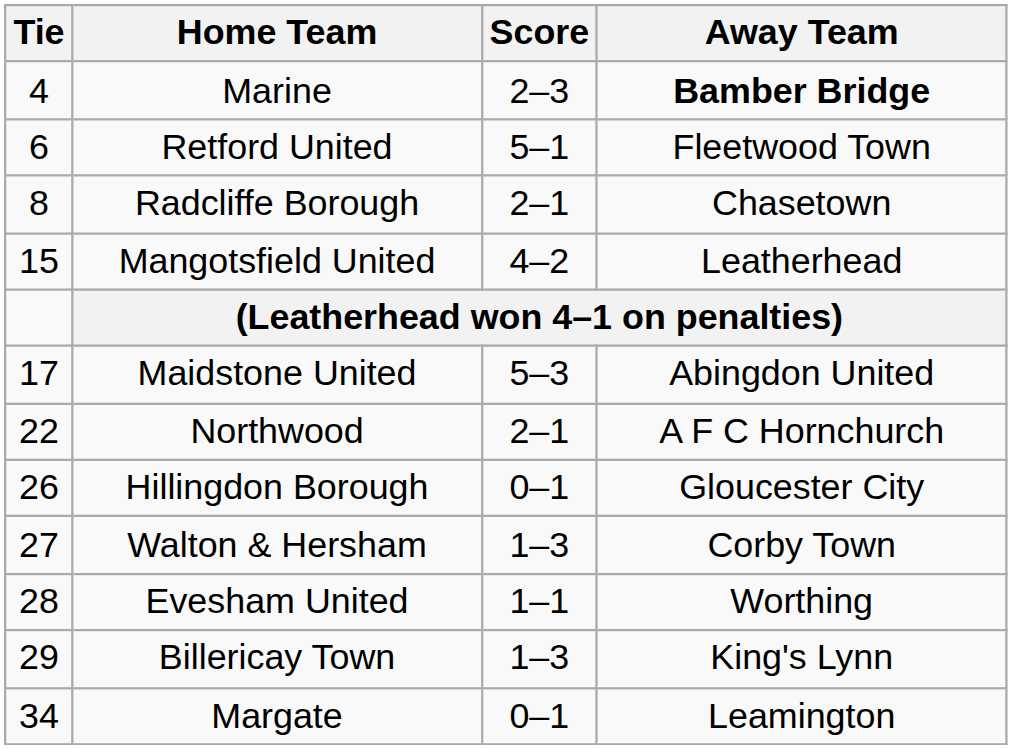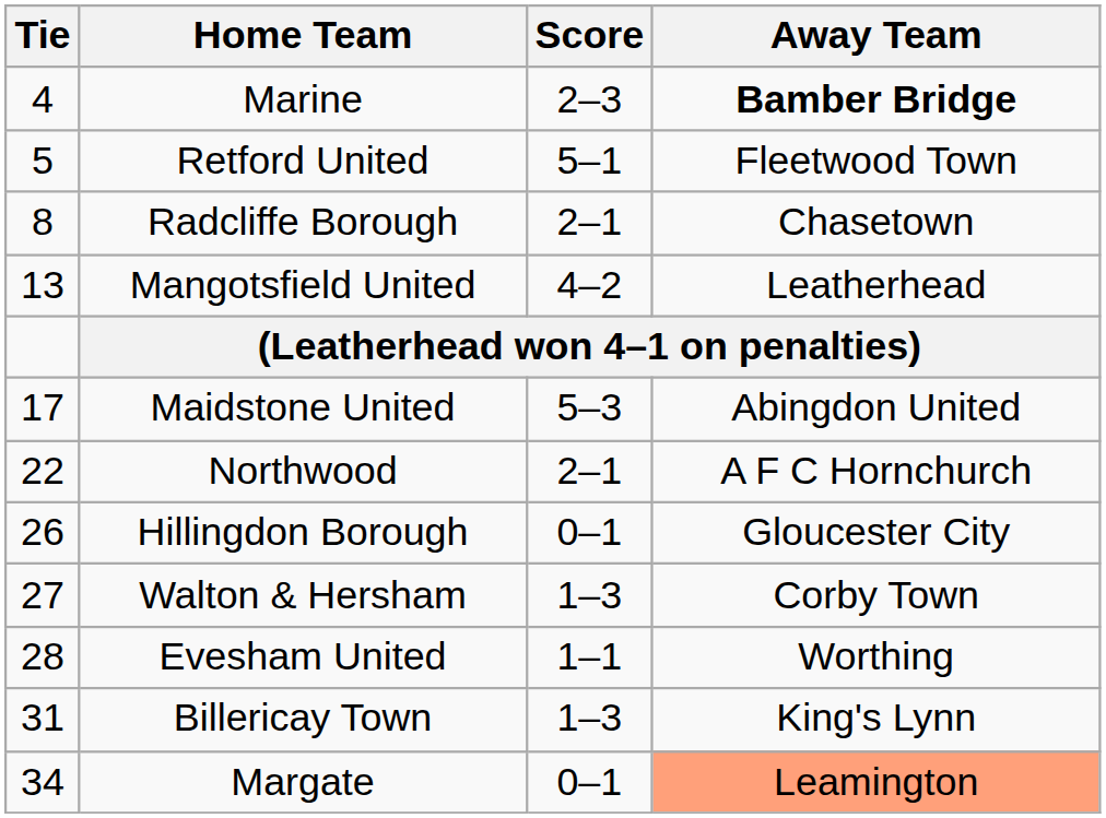Retford United | Tie: 6 -> 5
Mangotsfield United | Tie: 15 -> 13
Billericay Town | Tie: 29 -> 31
Margate | Away Team: no background -> lightsalmon background
